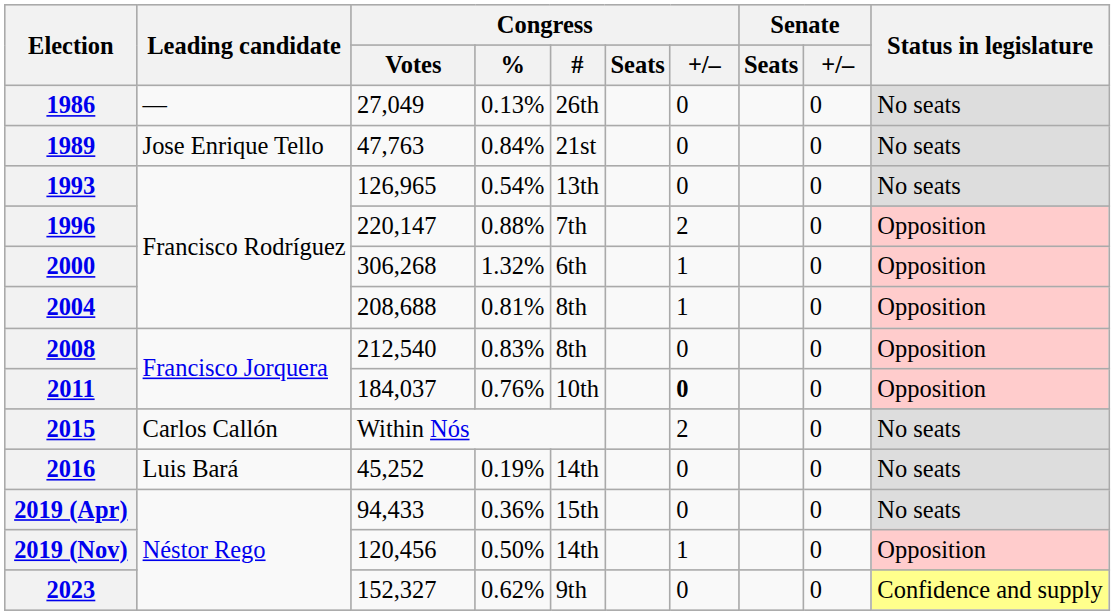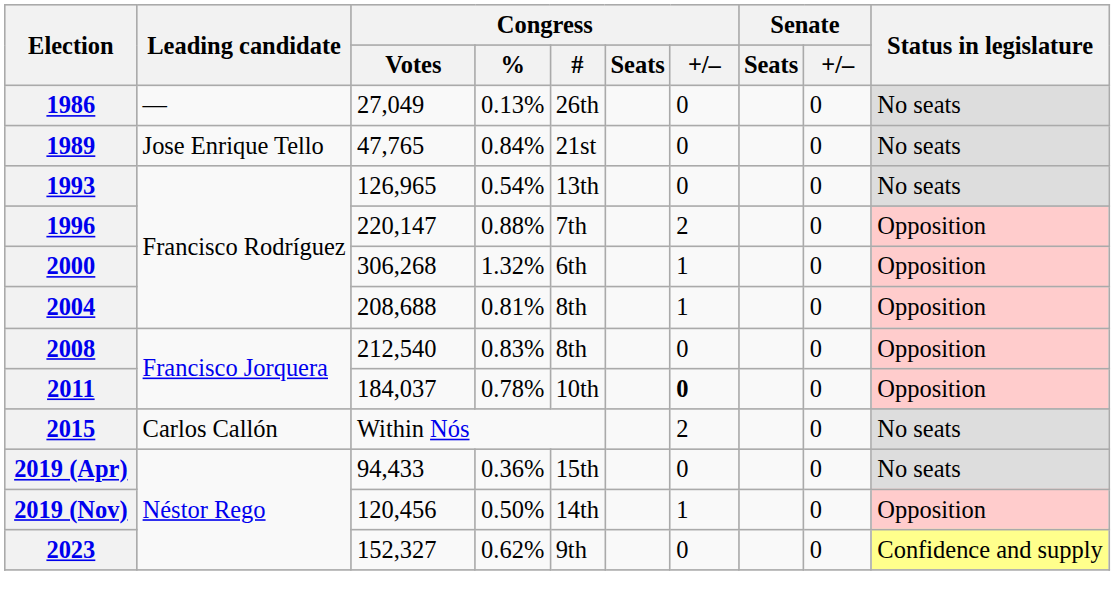1989 | Congress / Votes: 47,763 -> 47,765
2011 | Congress / %: 0.76% -> 0.78%
- row: 2016 | Luis Bará | 45,252 | 0.19% | 14th | 0 | 0 | No seats
